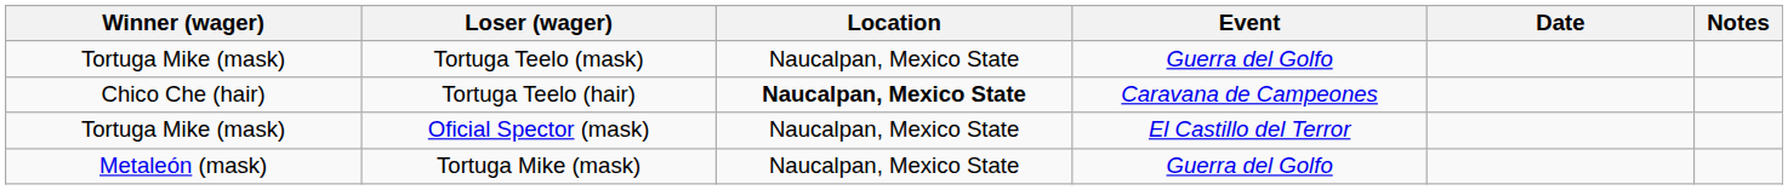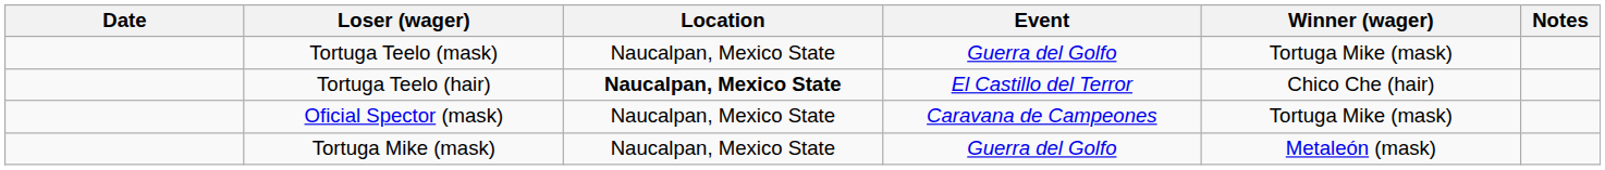columns swapped: Winner (wager) <-> Date
Tortuga Teelo (hair) | Event: Caravana de Campeones -> El Castillo del Terror
Oficial Spector (mask) | Event: El Castillo del Terror -> Caravana de Campeones
